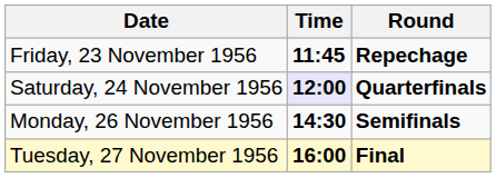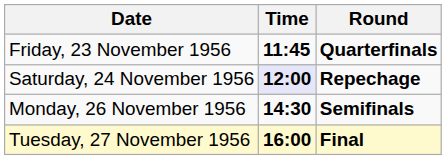Friday, 23 November 1956 | Round: Repechage -> Quarterfinals
Saturday, 24 November 1956 | Round: Quarterfinals -> Repechage
